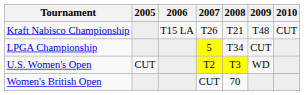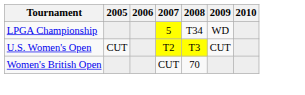- row: Kraft Nabisco Championship | T15 LA | T26 | T21 | T48 | CUT
LPGA Championship | 2009: CUT -> WD
U.S. Women's Open | 2009: WD -> CUT
